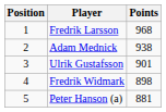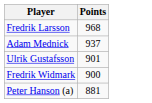- column: Position | 1 | 2 | 3 | 4 | 5
Adam Mednick | Points: 938 -> 937
Fredrik Widmark | Points: 898 -> 900
